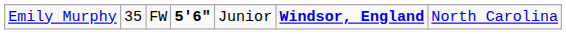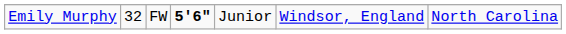Emily Murphy | column 2: 35 -> 32
Emily Murphy | column 6: bold -> normal
